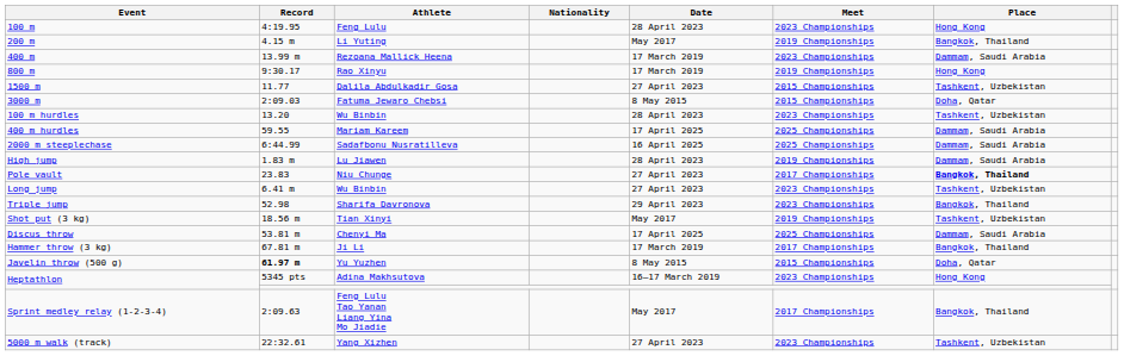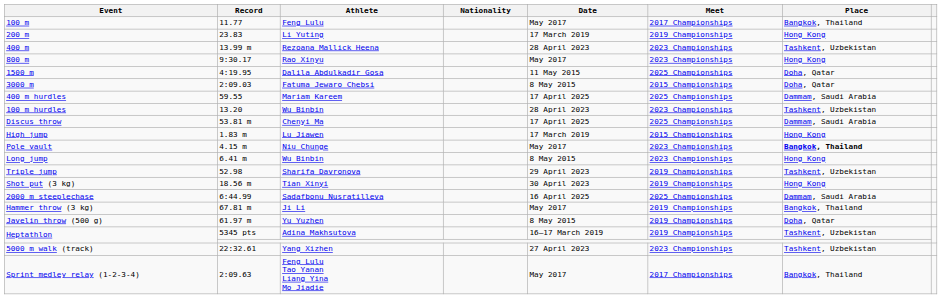100 m | Record: 4:19.95 -> 11.77
100 m | Date: 28 April 2023 -> May 2017
100 m | Meet: 2023 Championships -> 2017 Championships
100 m | Place: Hong Kong -> Bangkok, Thailand
200 m | Record: 4.15 m -> 23.83
200 m | Date: May 2017 -> 17 March 2019
200 m | Place: Bangkok, Thailand -> Hong Kong
400 m | Date: 17 March 2019 -> 28 April 2023
400 m | Place: Dammam, Saudi Arabia -> Tashkent, Uzbekistan
800 m | Date: 17 March 2019 -> May 2017
800 m | Meet: 2019 Championships -> 2023 Championships
1500 m | Record: 11.77 -> 4:19.95
1500 m | Date: 27 April 2023 -> 11 May 2015
1500 m | Meet: 2015 Championships -> 2025 Championships
1500 m | Place: Tashkent, Uzbekistan -> Doha, Qatar
rows swapped: 100 m hurdles <-> 400 m hurdles
rows swapped: 2000 m steeplechase <-> Discus throw
High jump | Date: 28 April 2023 -> 17 March 2019
High jump | Meet: 2019 Championships -> 2015 Championships
High jump | Place: Dammam, Saudi Arabia -> Hong Kong
Pole vault | Record: 23.83 -> 4.15 m
Pole vault | Date: 27 April 2023 -> May 2017
Pole vault | Meet: 2017 Championships -> 2023 Championships
Long jump | Date: 27 April 2023 -> 8 May 2015
Long jump | Place: Tashkent, Uzbekistan -> Hong Kong
Triple jump | Meet: 2023 Championships -> 2019 Championships
Triple jump | Place: Bangkok, Thailand -> Tashkent, Uzbekistan
Shot put (3 kg) | Date: May 2017 -> 30 April 2023
Shot put (3 kg) | Place: Tashkent, Uzbekistan -> Hong Kong
Hammer throw (3 kg) | Date: 17 March 2019 -> May 2017
Hammer throw (3 kg) | Meet: 2017 Championships -> 2019 Championships
Javelin throw (500 g) | Record: bold -> normal
Javelin throw (500 g) | Meet: 2015 Championships -> 2019 Championships
Heptathlon / Adina Makhsutova | Meet: 2023 Championships -> 2019 Championships
Heptathlon / Adina Makhsutova | Place: Hong Kong -> Tashkent, Uzbekistan
rows swapped: 5000 m walk (track) <-> Sprint medley relay (1-2-3-4)
